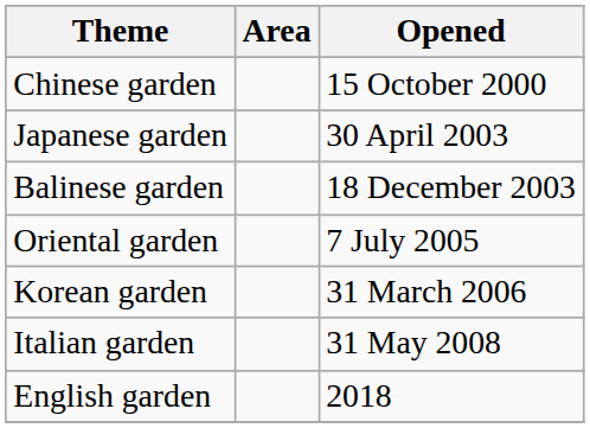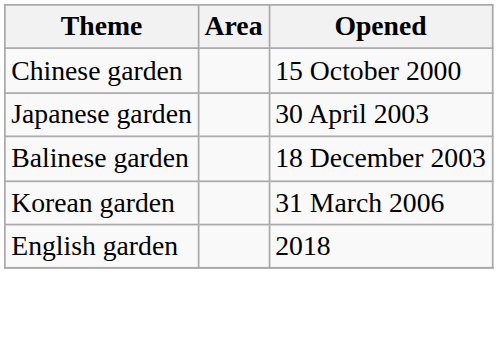- row: Oriental garden | 7 July 2005
- row: Italian garden | 31 May 2008
